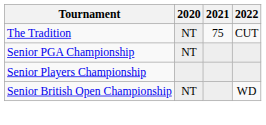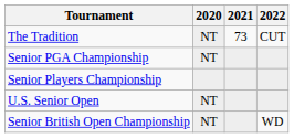The Tradition | 2021: 75 -> 73
+ row: U.S. Senior Open | NT
